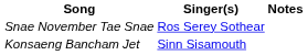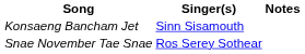rows swapped: Konsaeng Bancham Jet <-> Snae November Tae Snae
